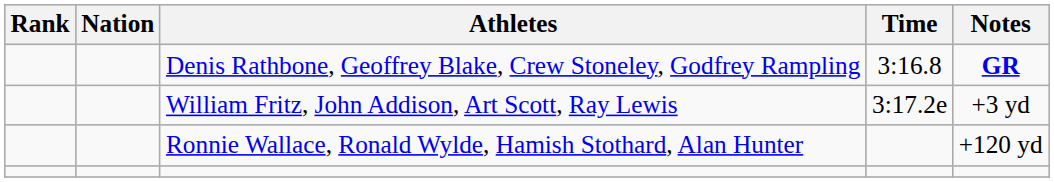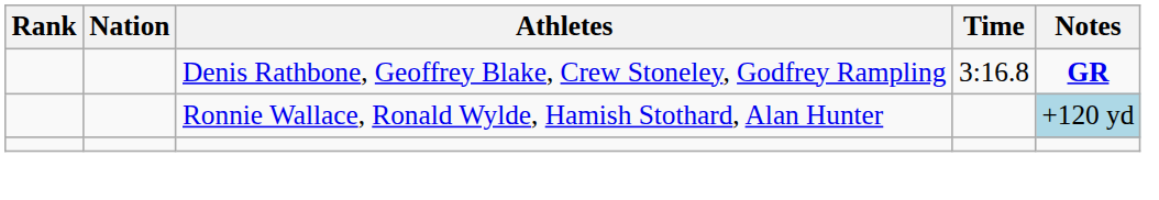- row: William Fritz, John Addison, Art Scott, Ray Lewis | 3:17.2e | +3 yd
Ronnie Wallace, Ronald Wylde, Hamish Stothard, Alan Hunter | Notes: no background -> lightblue background
